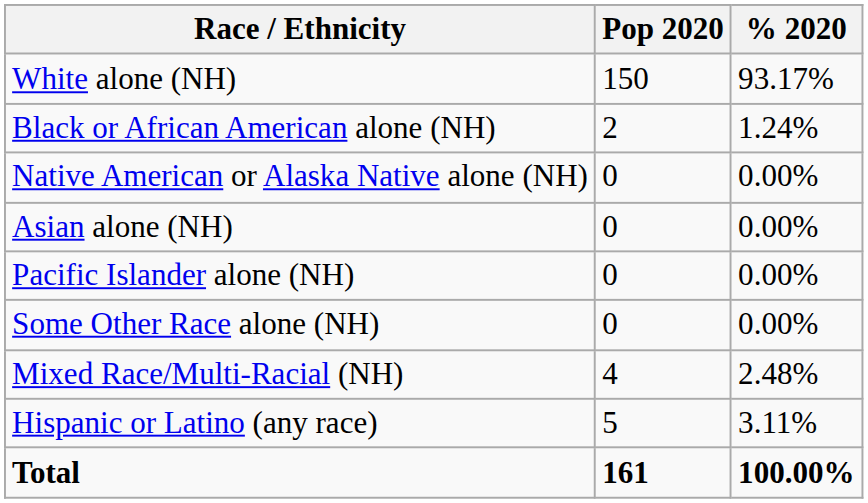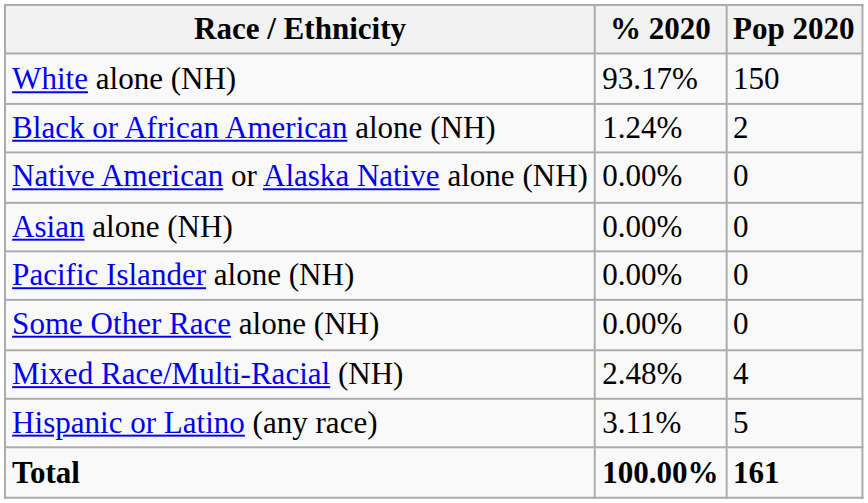columns swapped: Pop 2020 <-> % 2020
